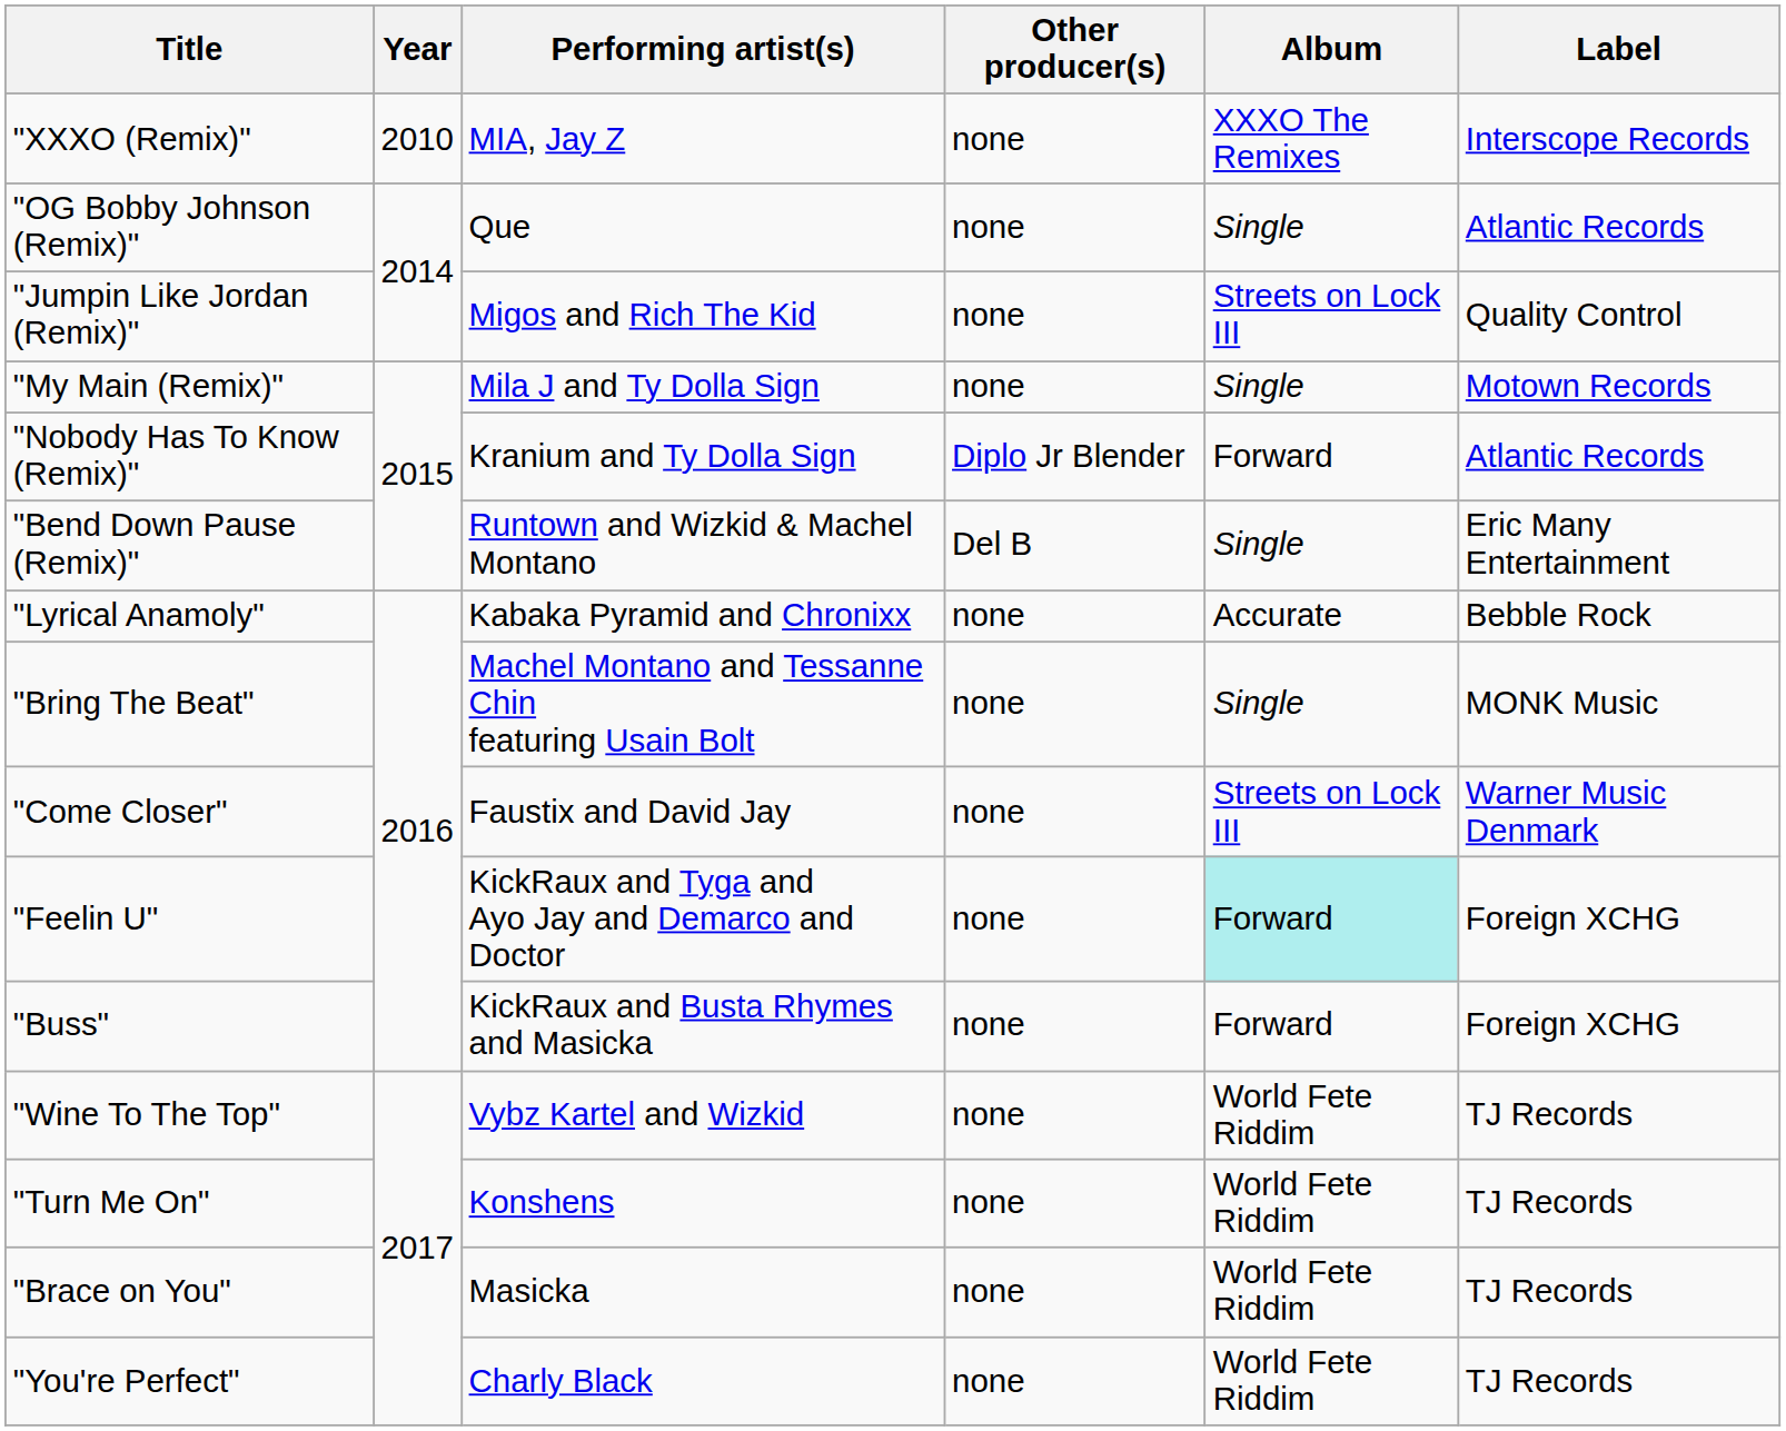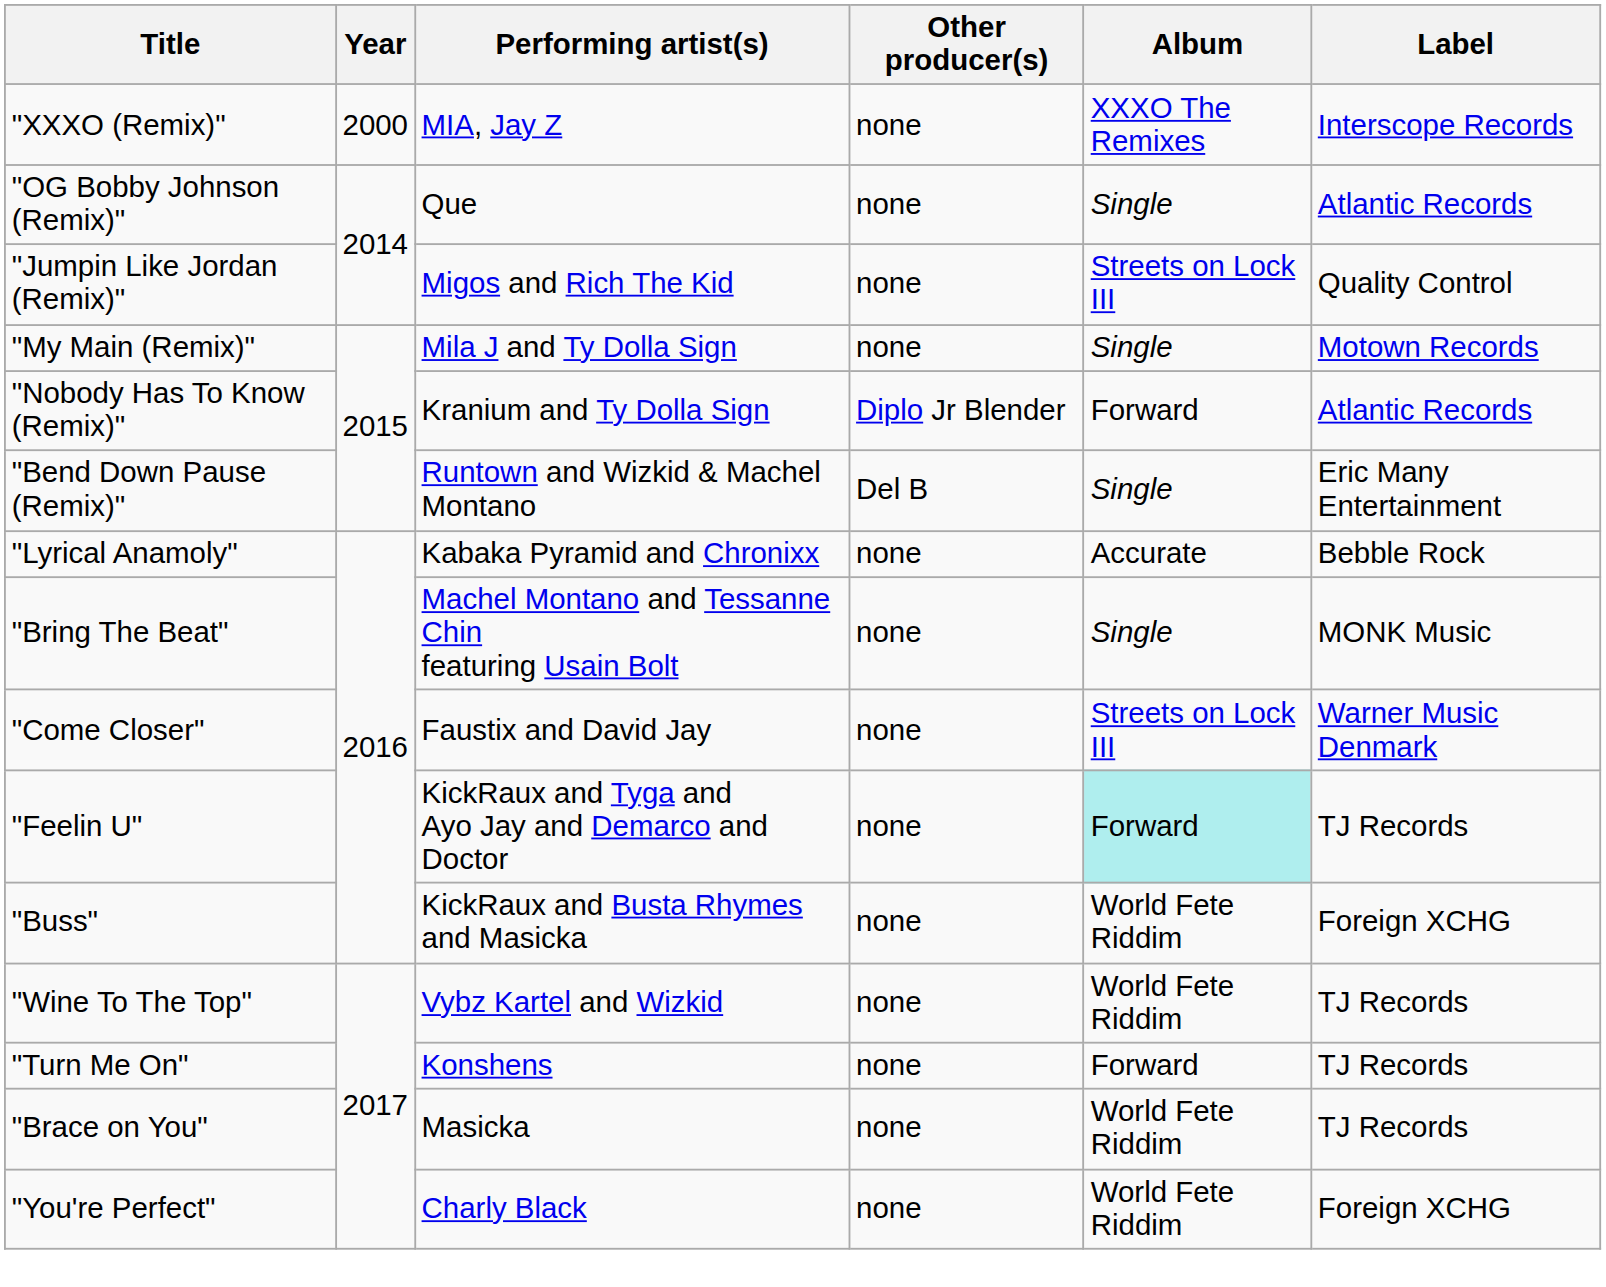"XXXO (Remix)" | Year: 2010 -> 2000
"Feelin U" | Label: Foreign XCHG -> TJ Records
"Buss" | Album: Forward -> World Fete Riddim
"Turn Me On" | Album: World Fete Riddim -> Forward
"You're Perfect" | Label: TJ Records -> Foreign XCHG
